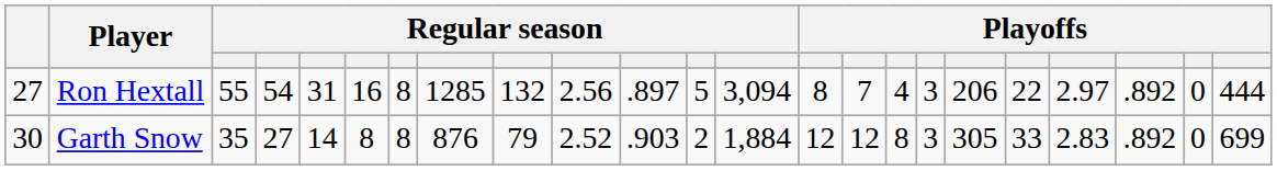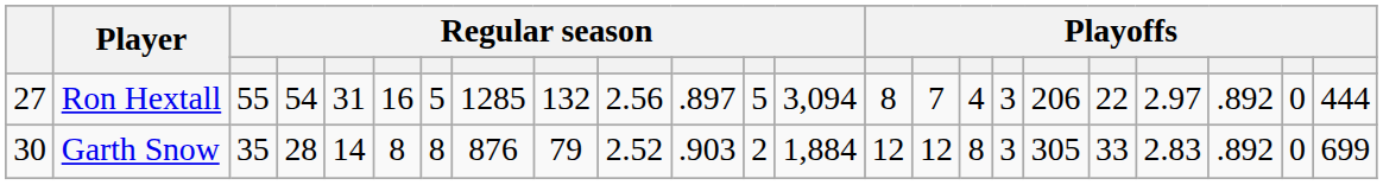Ron Hextall | column 7: 8 -> 5
Garth Snow | column 4: 27 -> 28
